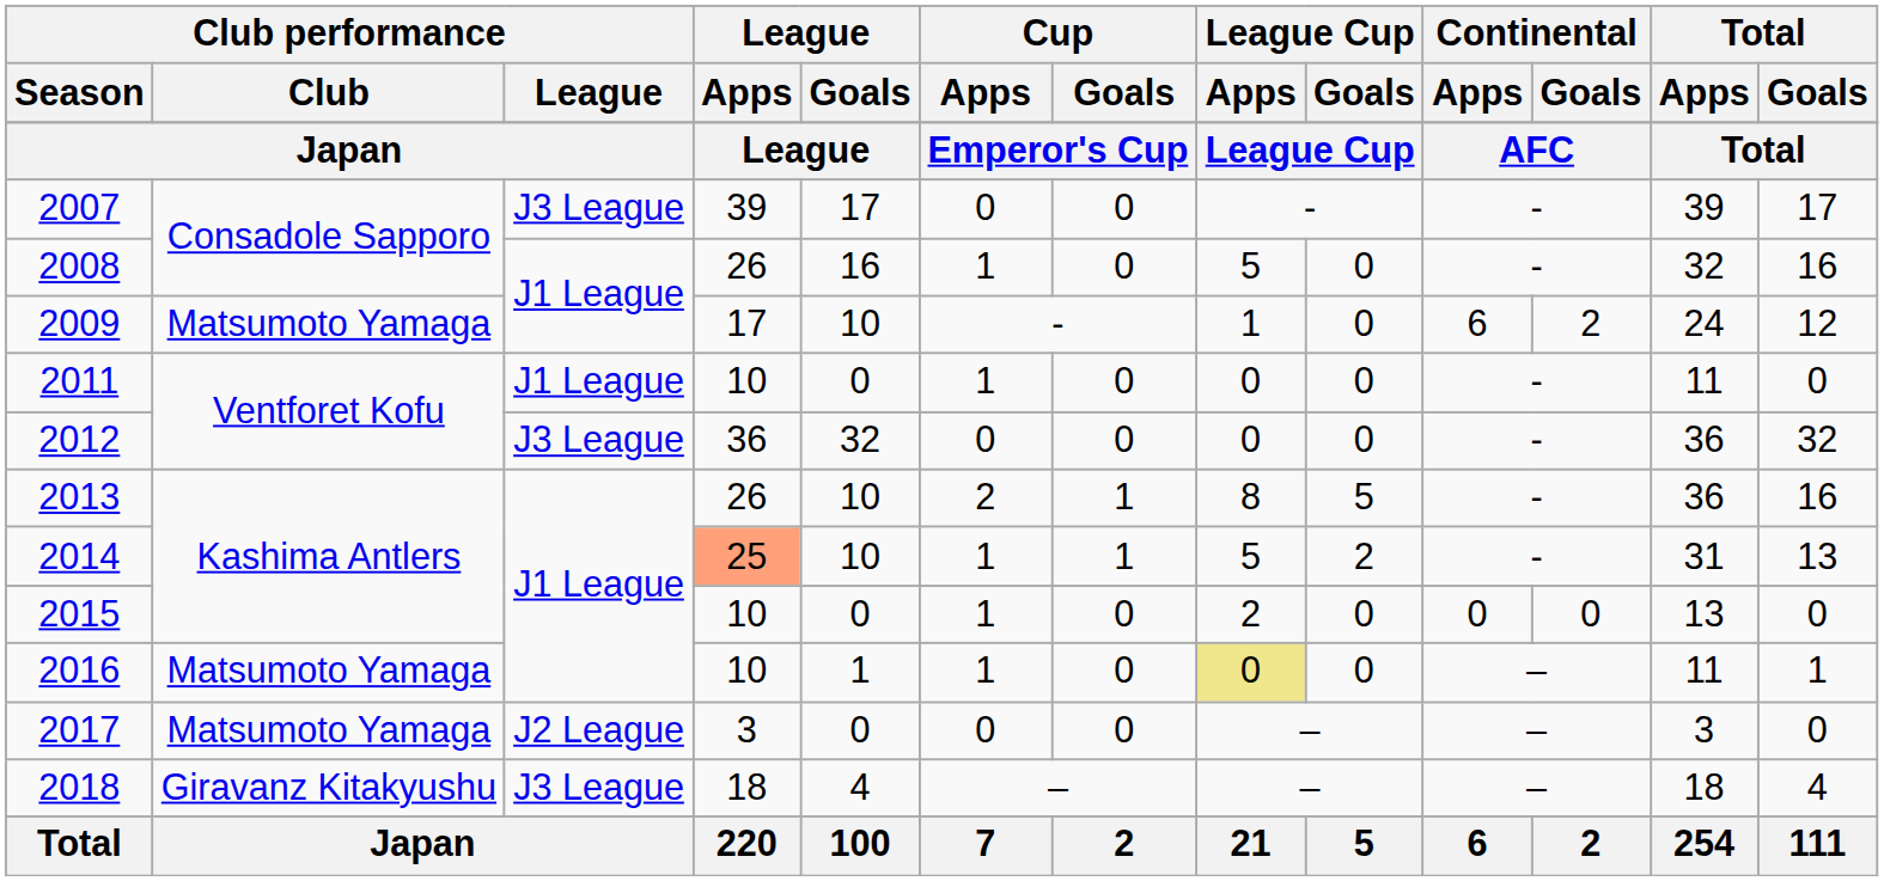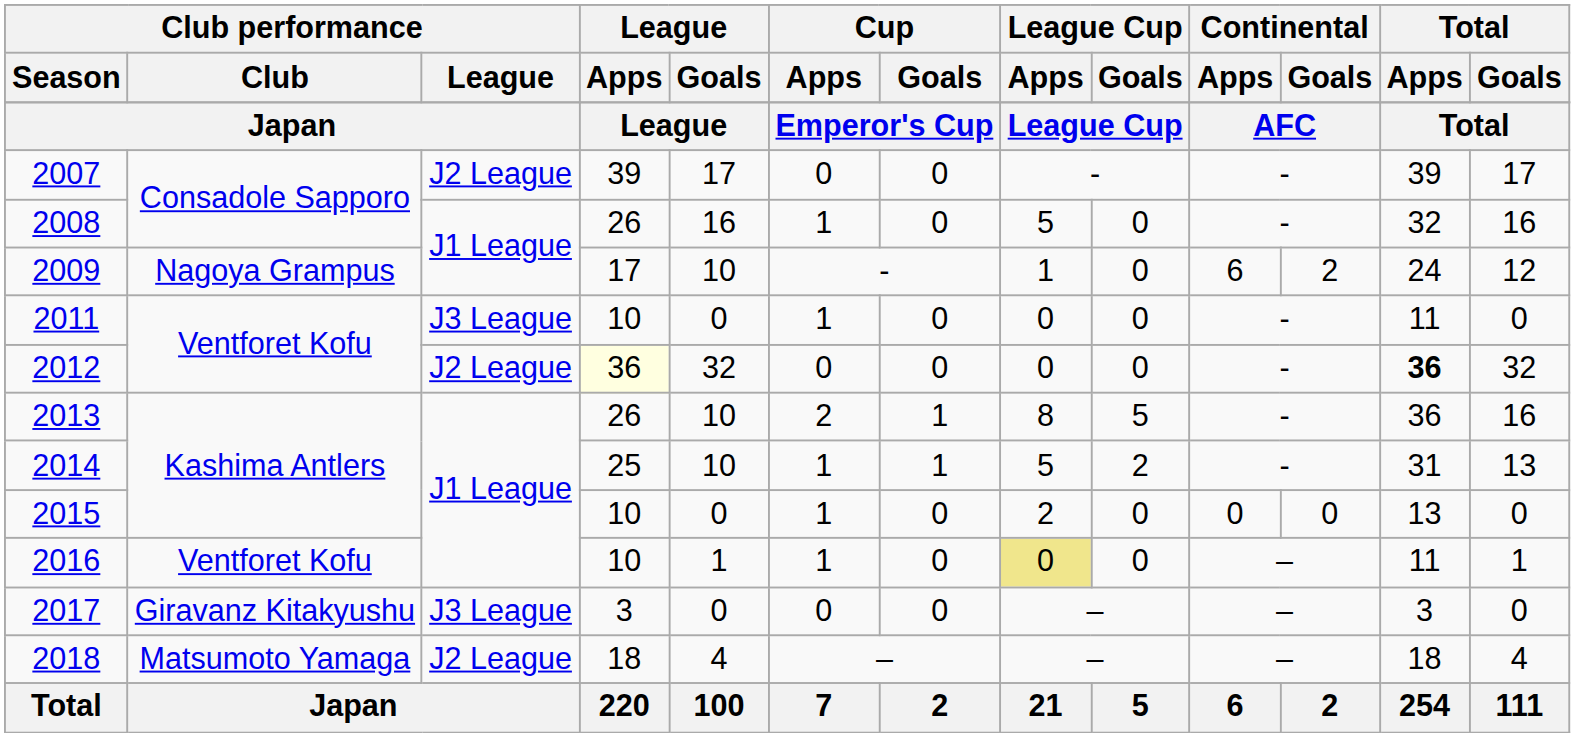2007 | Club performance / League: J3 League -> J2 League
2009 | Club performance / Club: Matsumoto Yamaga -> Nagoya Grampus
2011 | Club performance / League: J1 League -> J3 League
2012 | Club performance / League: J3 League -> J2 League
2012 | League / Apps: no background -> lightyellow background
2012 | Total / Apps: normal -> bold
2014 | League / Apps: lightsalmon background -> no background
2016 | Club performance / Club: Matsumoto Yamaga -> Ventforet Kofu
2017 | Club performance / Club: Matsumoto Yamaga -> Giravanz Kitakyushu
2017 | Club performance / League: J2 League -> J3 League
2018 | Club performance / Club: Giravanz Kitakyushu -> Matsumoto Yamaga
2018 | Club performance / League: J3 League -> J2 League
